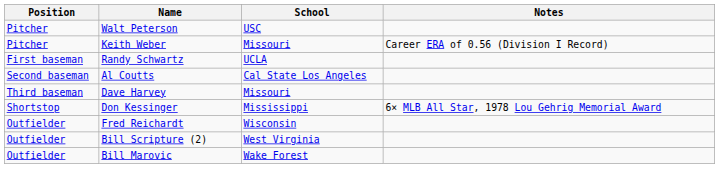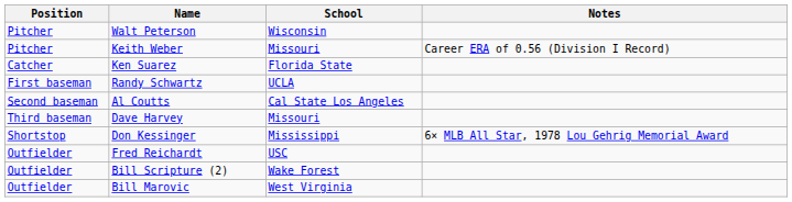Walt Peterson | School: USC -> Wisconsin
+ row: Catcher | Ken Suarez | Florida State
Fred Reichardt | School: Wisconsin -> USC
Bill Scripture (2) | School: West Virginia -> Wake Forest
Bill Marovic | School: Wake Forest -> West Virginia
